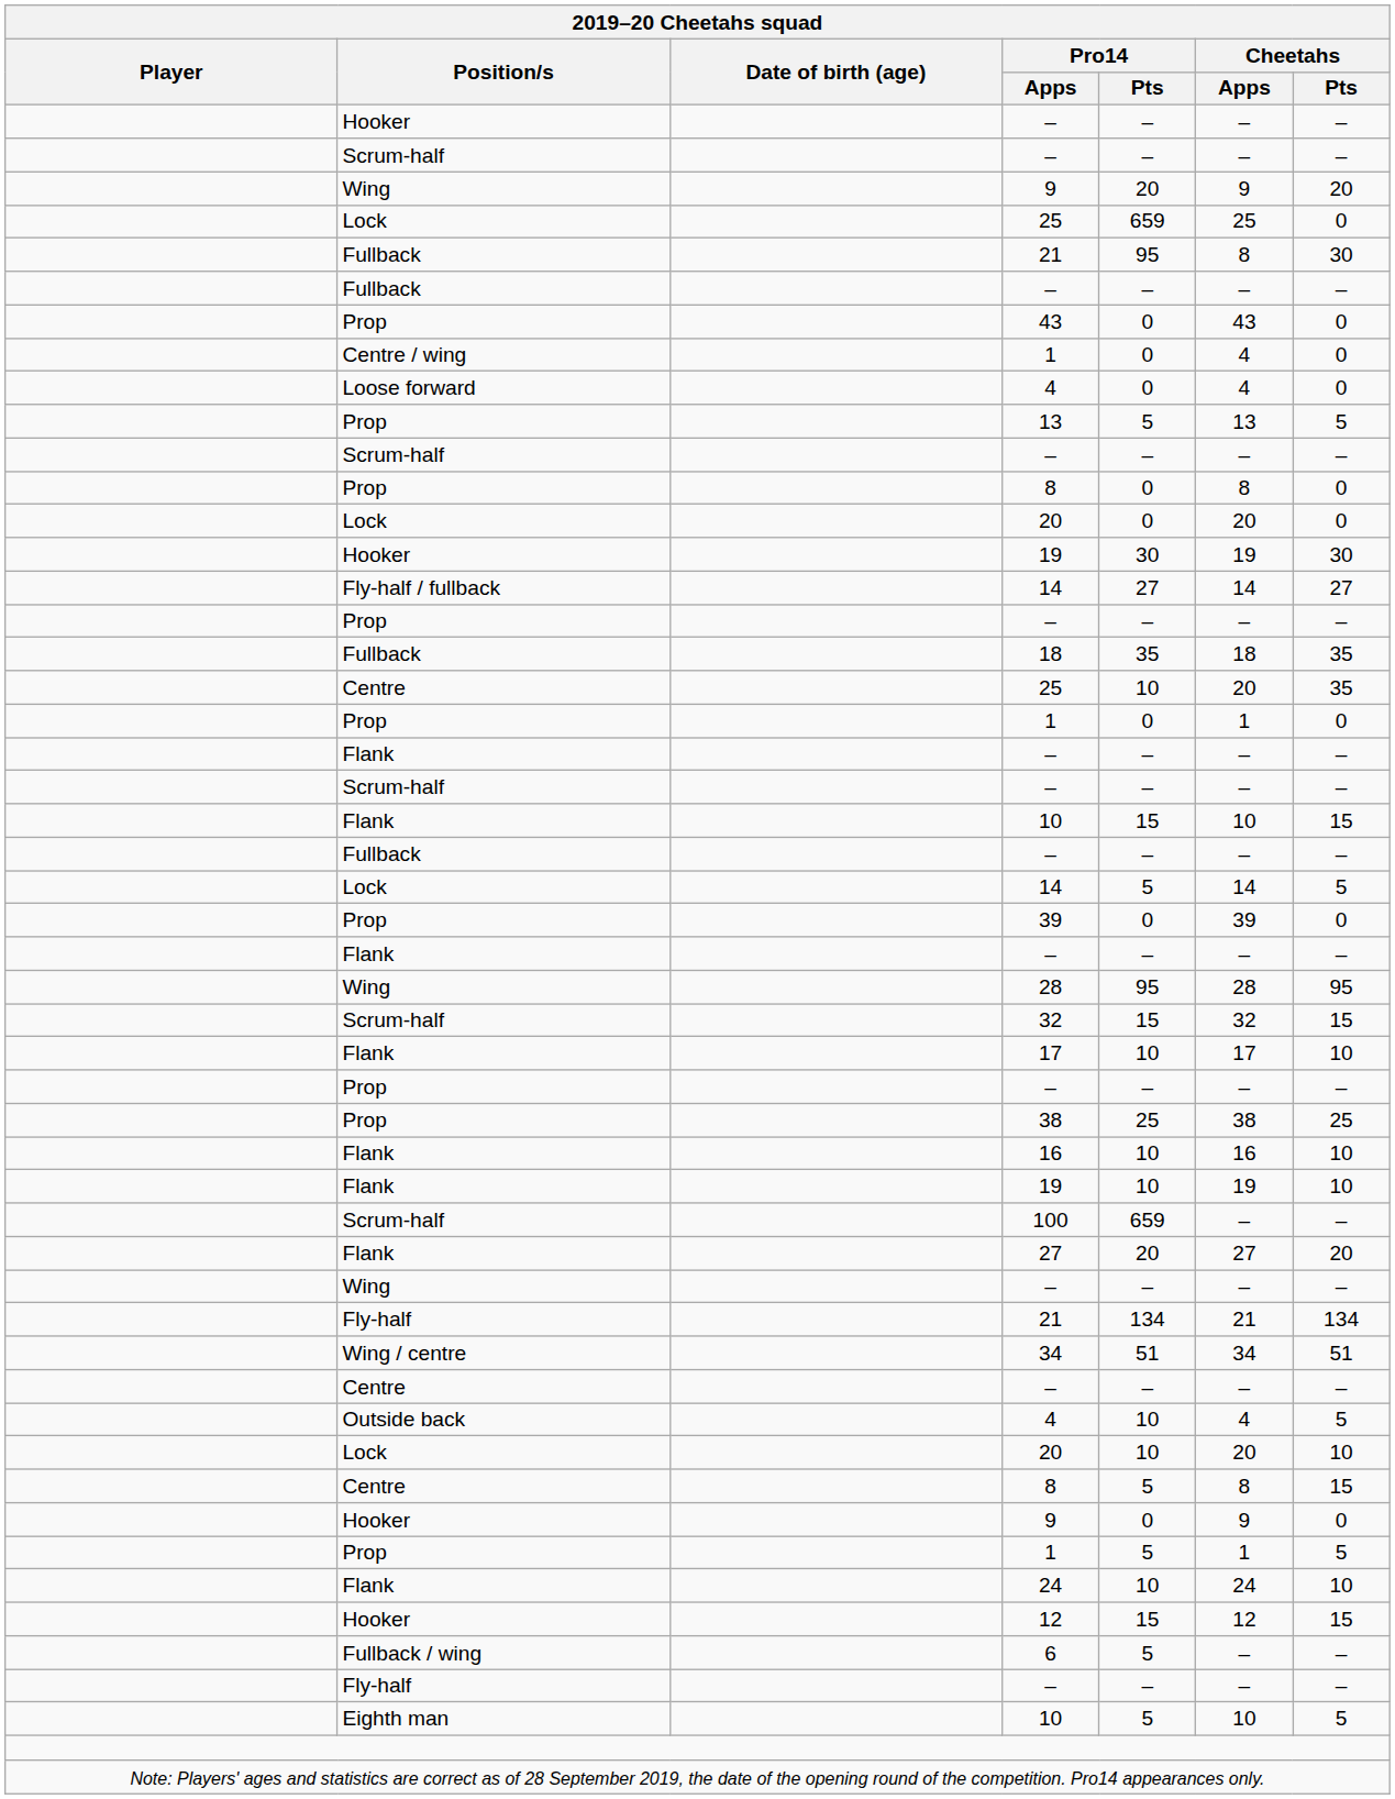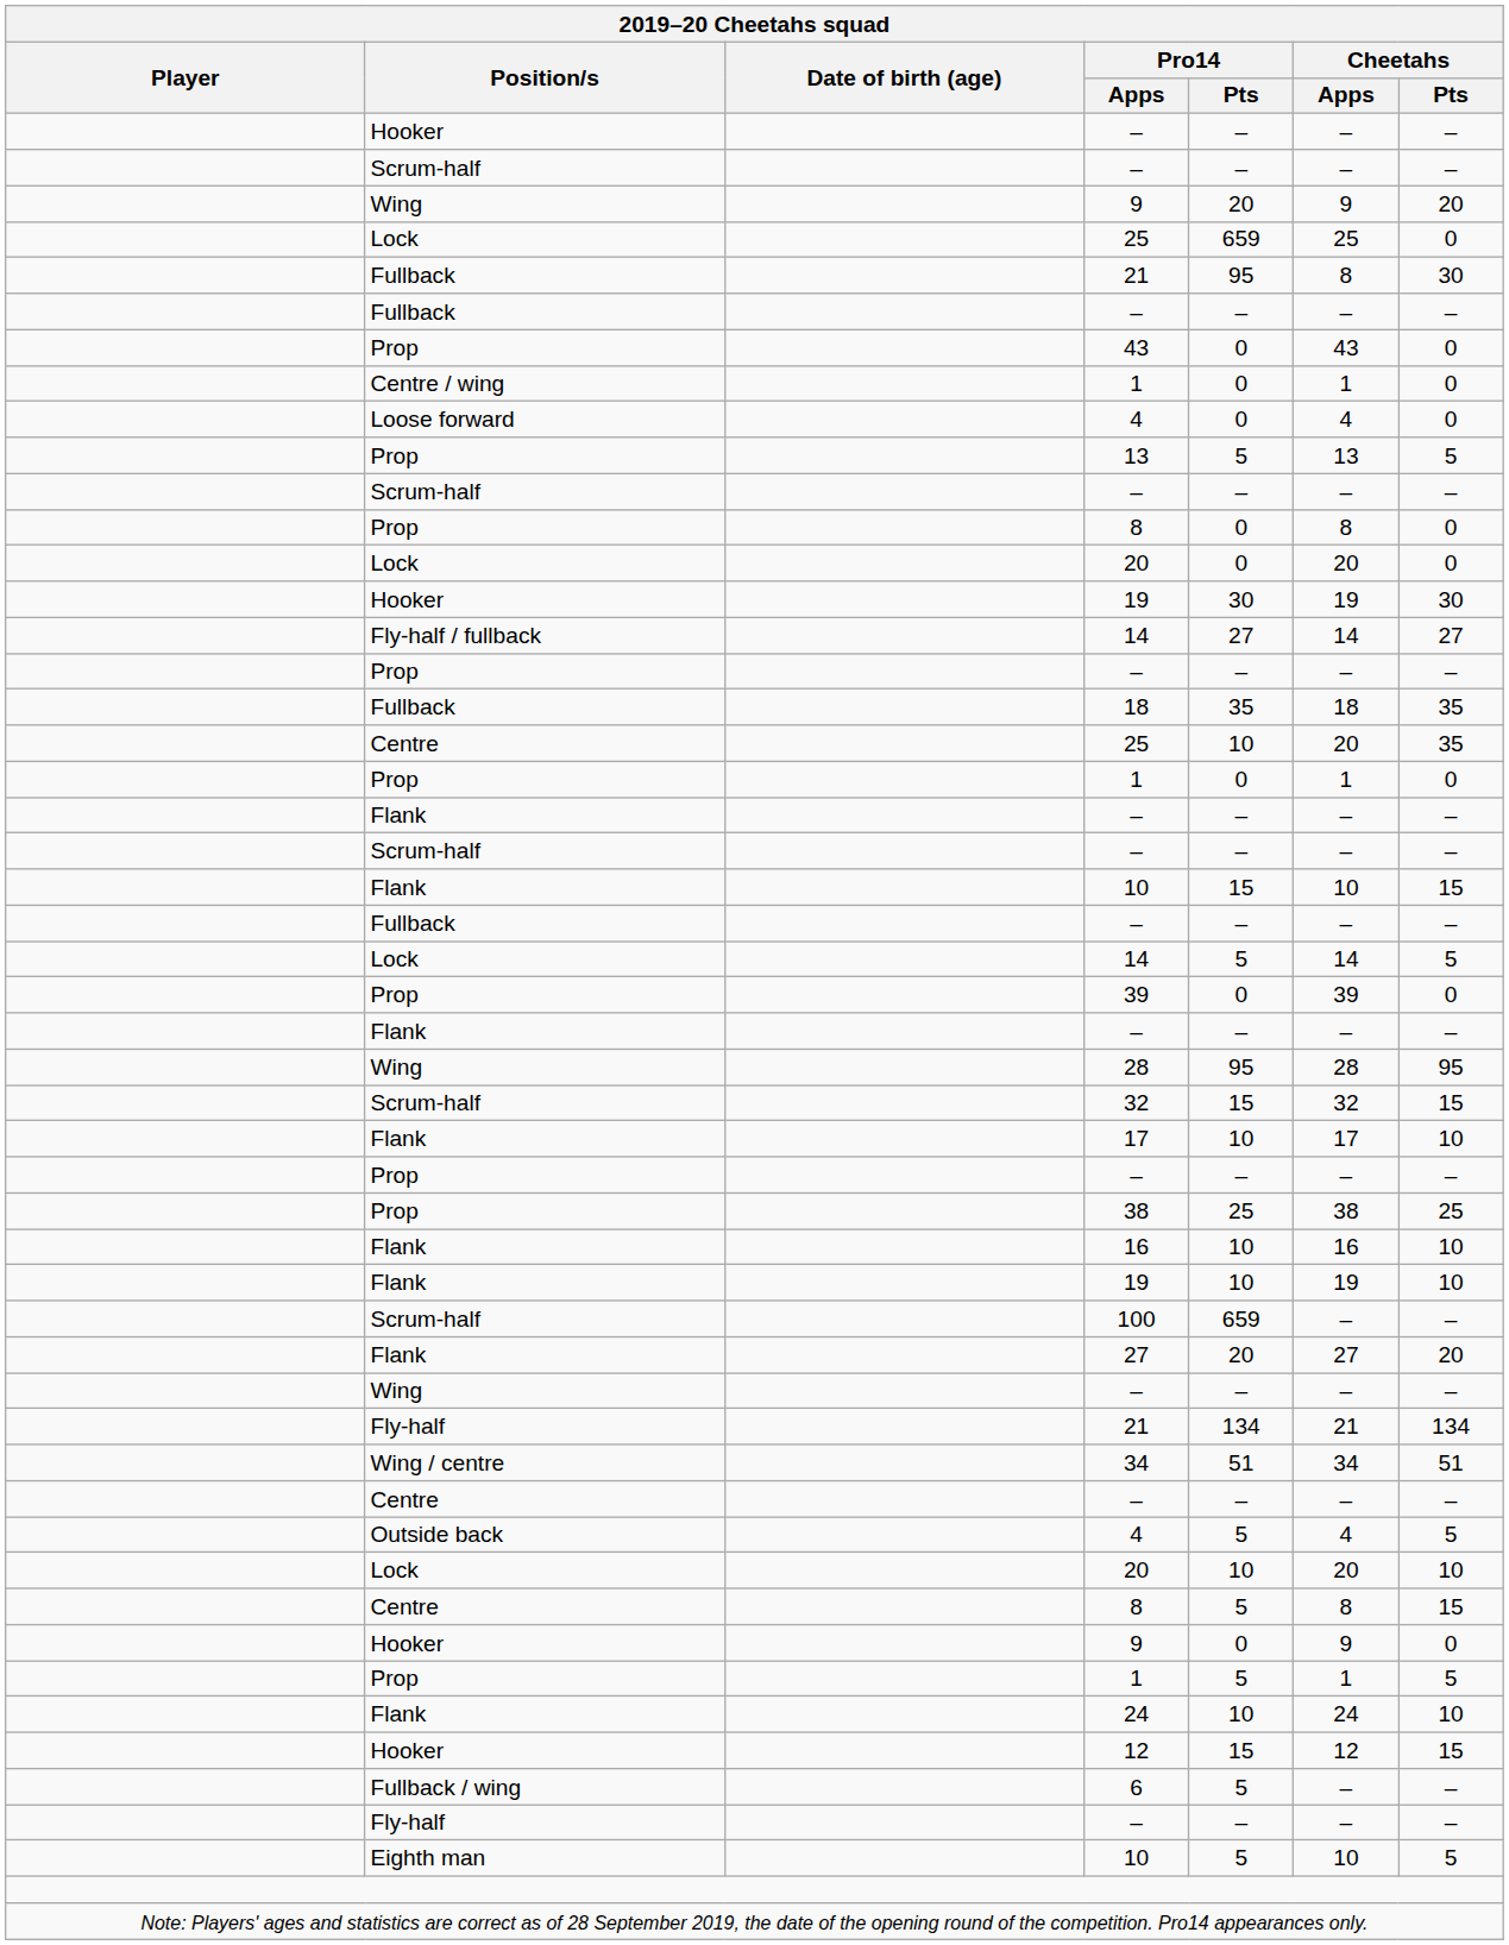Centre / wing / 1 | Cheetahs / Apps: 4 -> 1
Outside back / 4 | Pro14 / Pts: 10 -> 5
